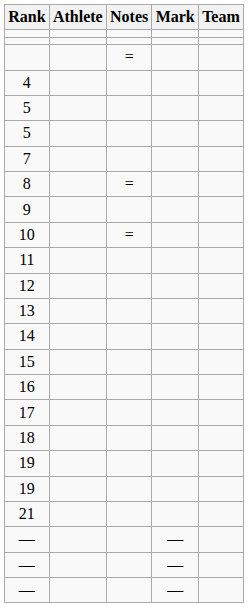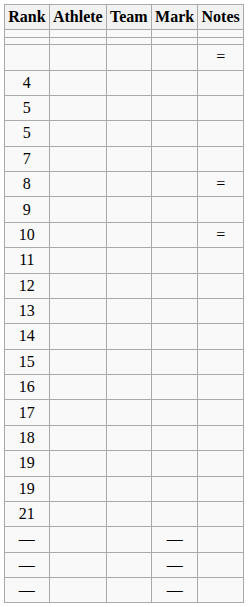columns swapped: Team <-> Notes
